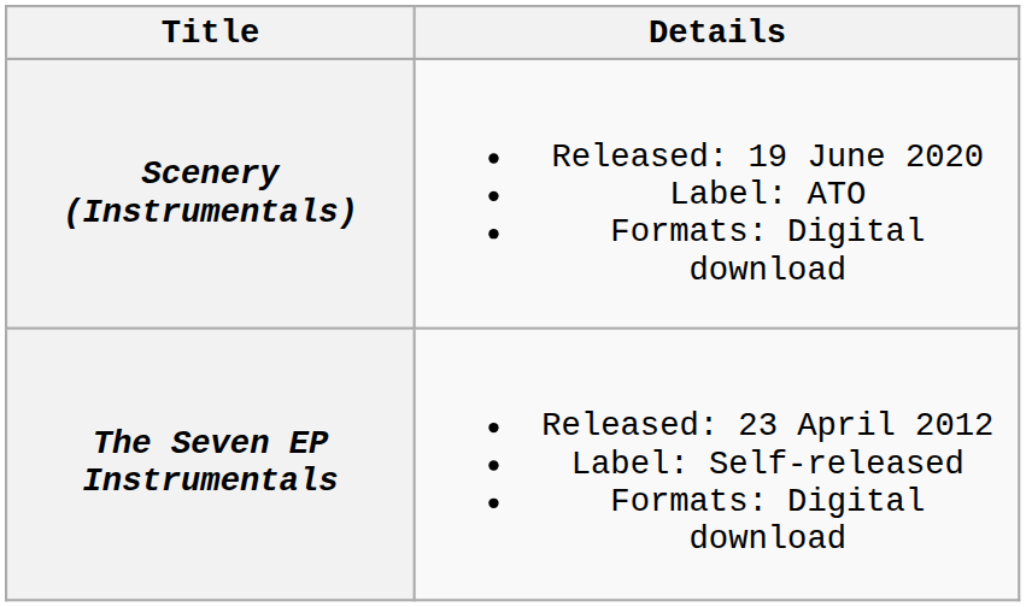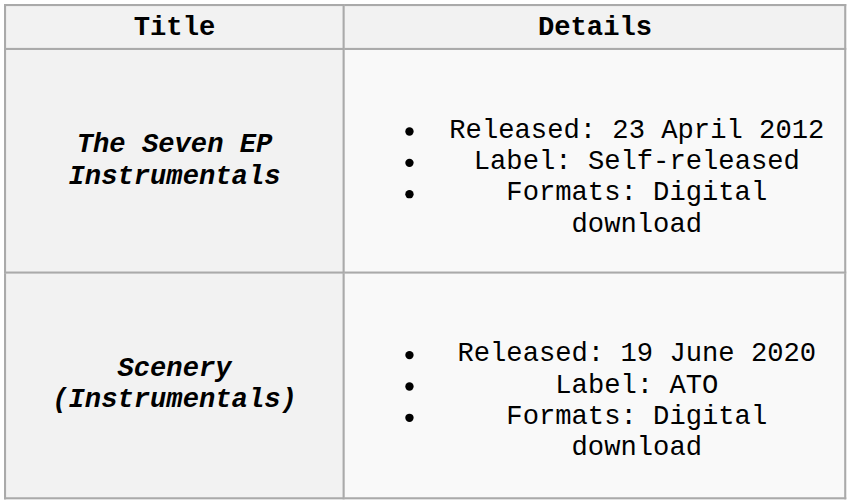rows swapped: The Seven EP Instrumentals <-> Scenery (Instrumentals)
